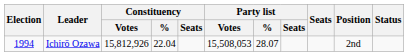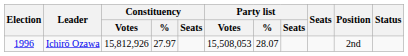Ichirō Ozawa | Election: 1994 -> 1996
Ichirō Ozawa | Constituency / %: 22.04 -> 27.97
